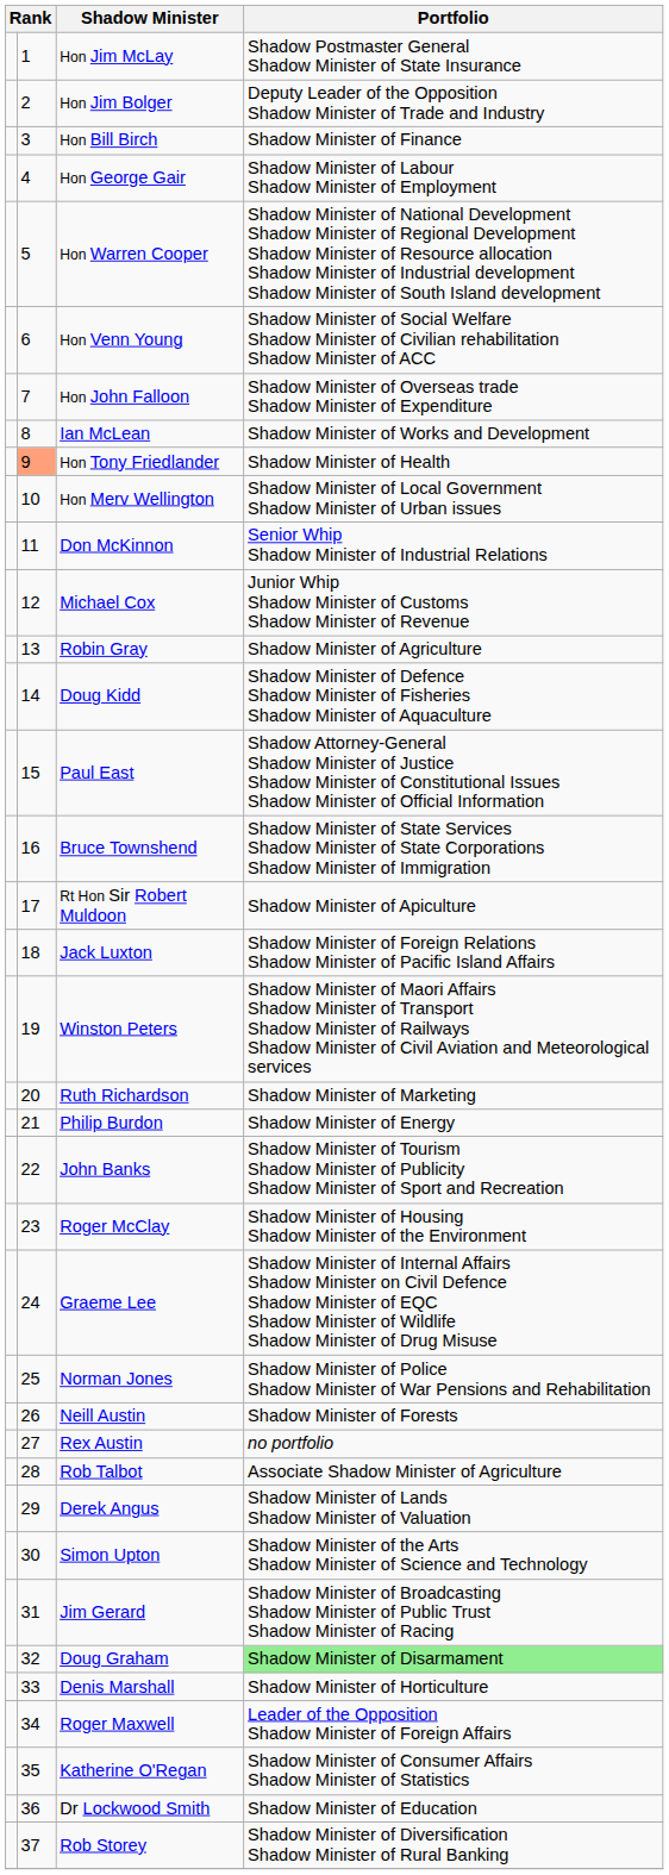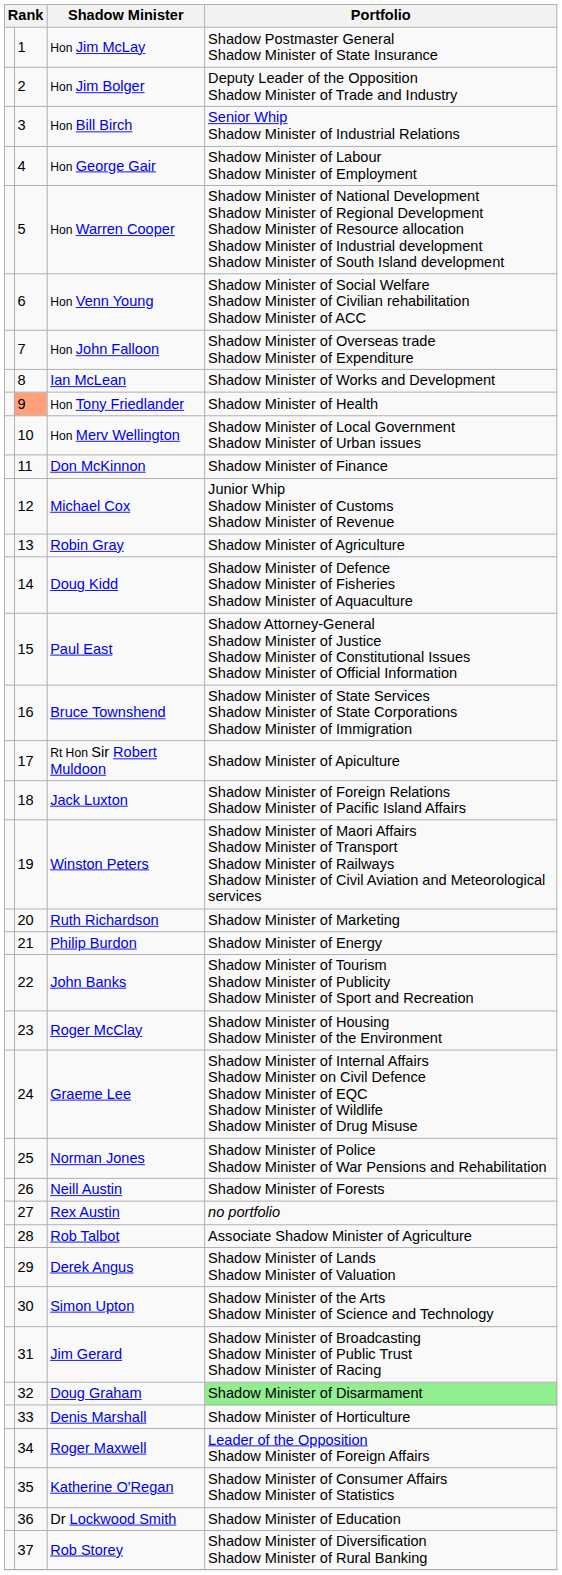Hon Bill Birch | Portfolio: Shadow Minister of Finance -> Senior Whip Shadow Minister of Industrial Relations
Don McKinnon | Portfolio: Senior Whip Shadow Minister of Industrial Relations -> Shadow Minister of Finance
